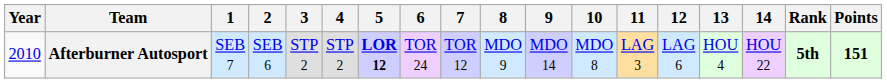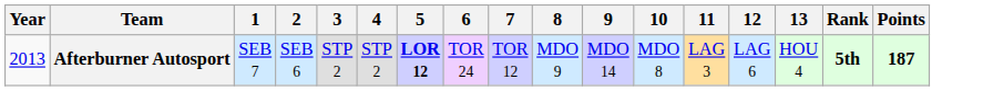- column: 14 | HOU 22
Afterburner Autosport | Year: 2010 -> 2013
Afterburner Autosport | Points: 151 -> 187
